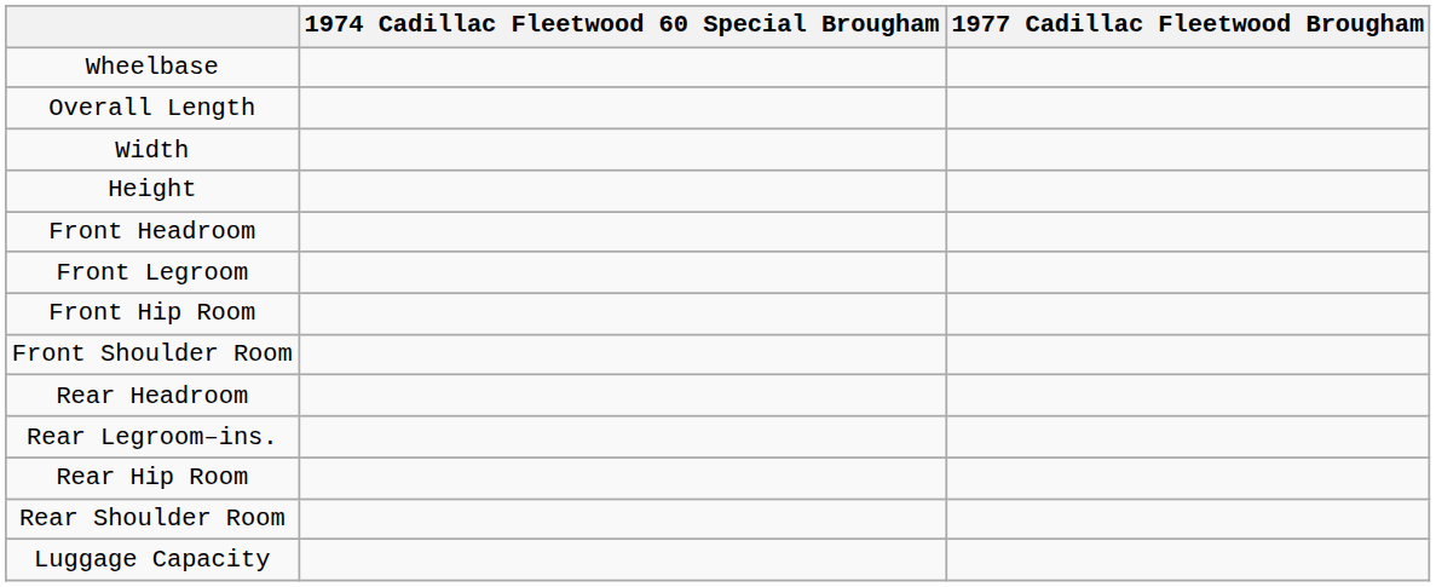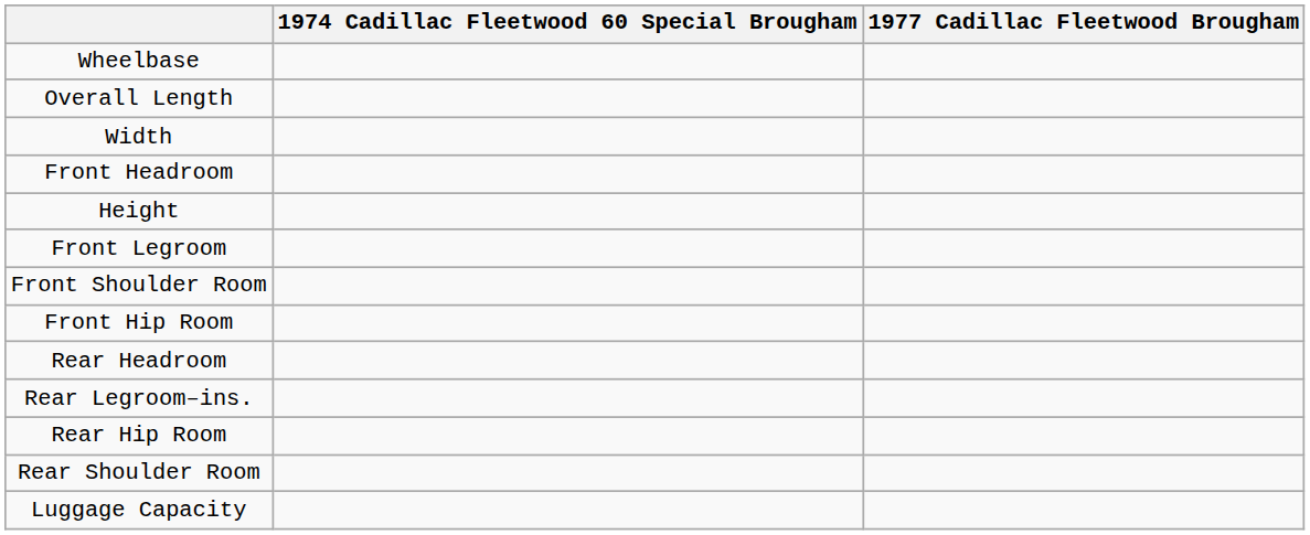rows swapped: Height <-> Front Headroom
rows swapped: Front Hip Room <-> Front Shoulder Room
